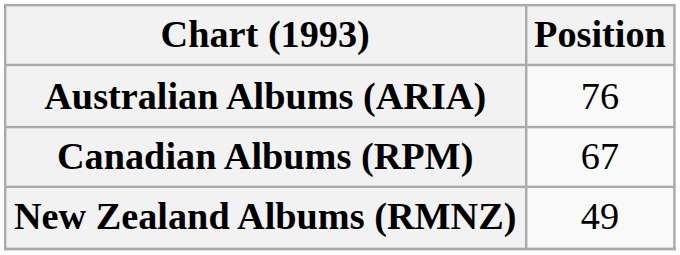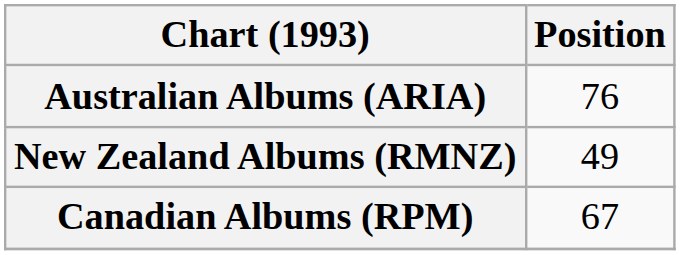rows swapped: Canadian Albums (RPM) <-> New Zealand Albums (RMNZ)
